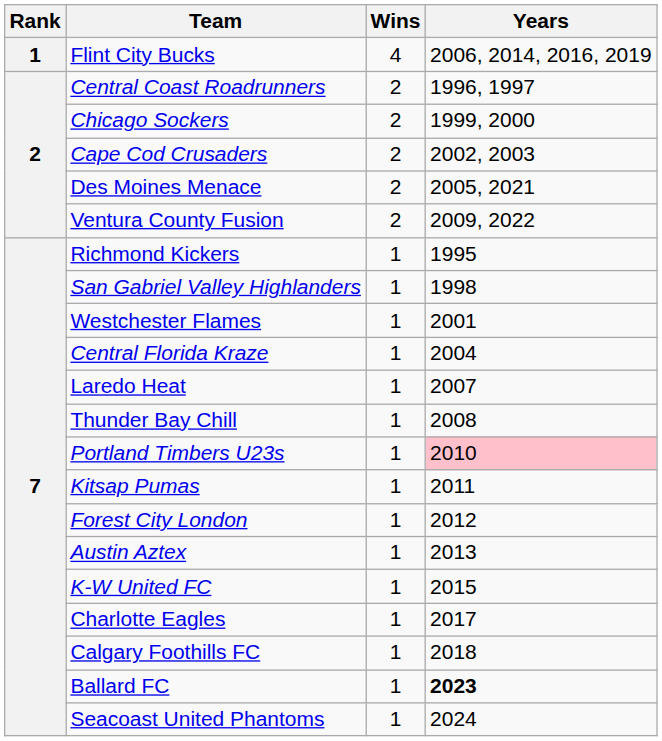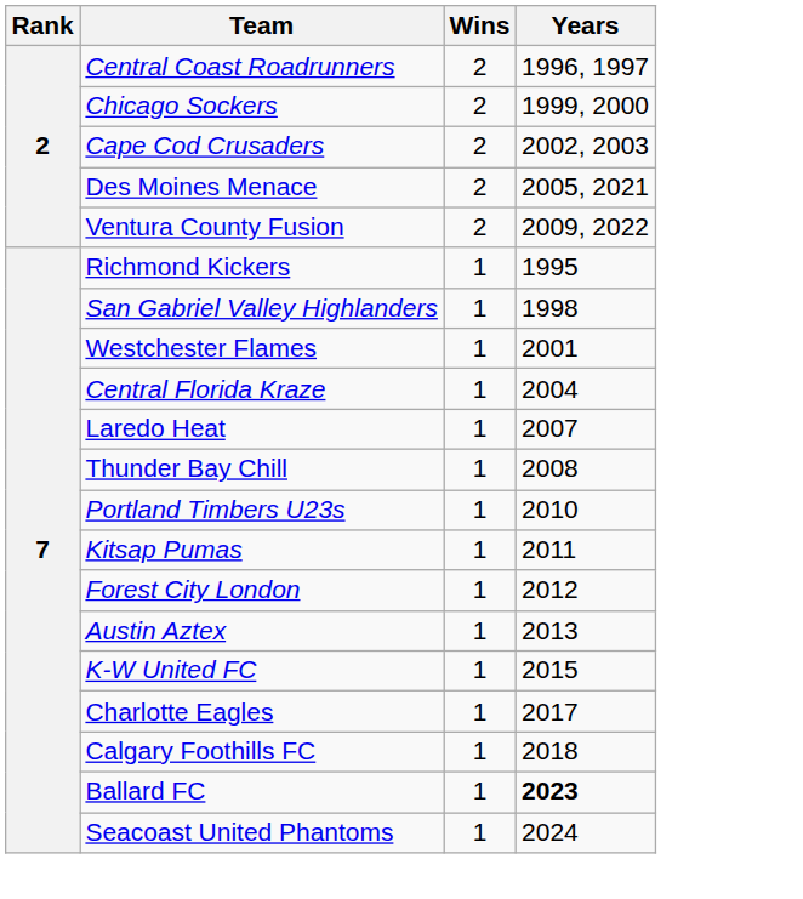- row: 1 | Flint City Bucks | 4 | 2006, 2014, 2016, 2019
Portland Timbers U23s | Years: pink background -> no background
